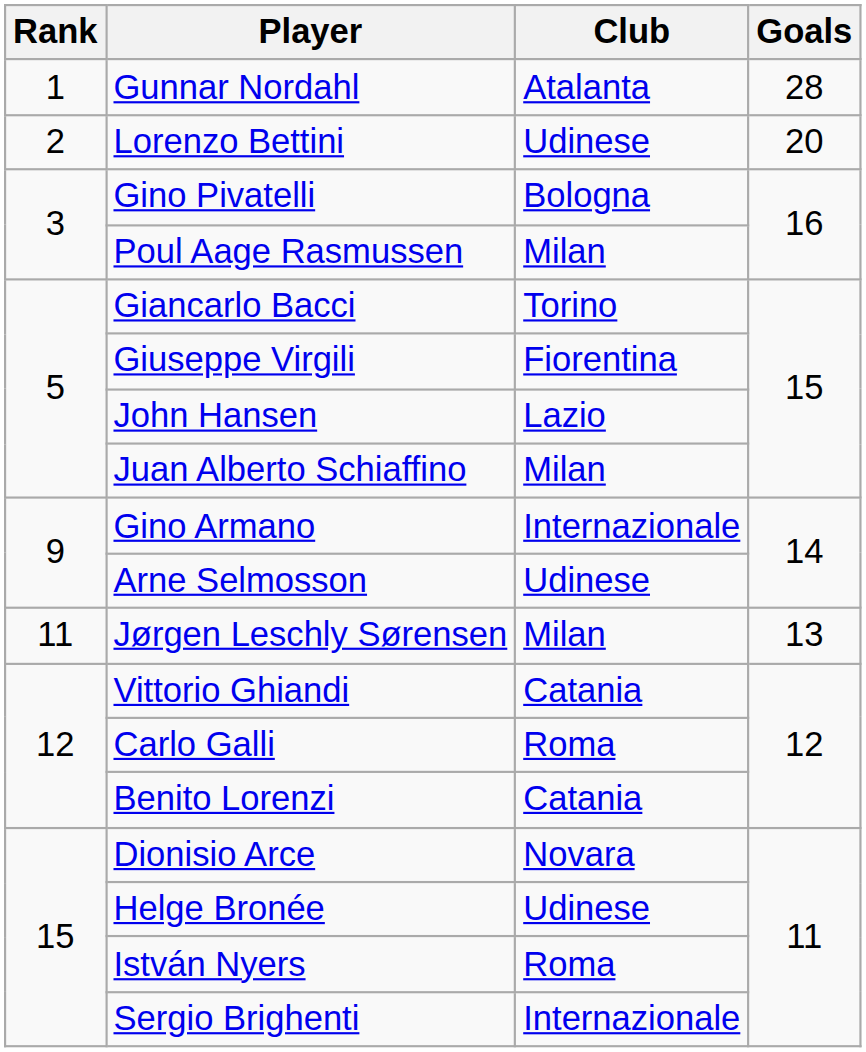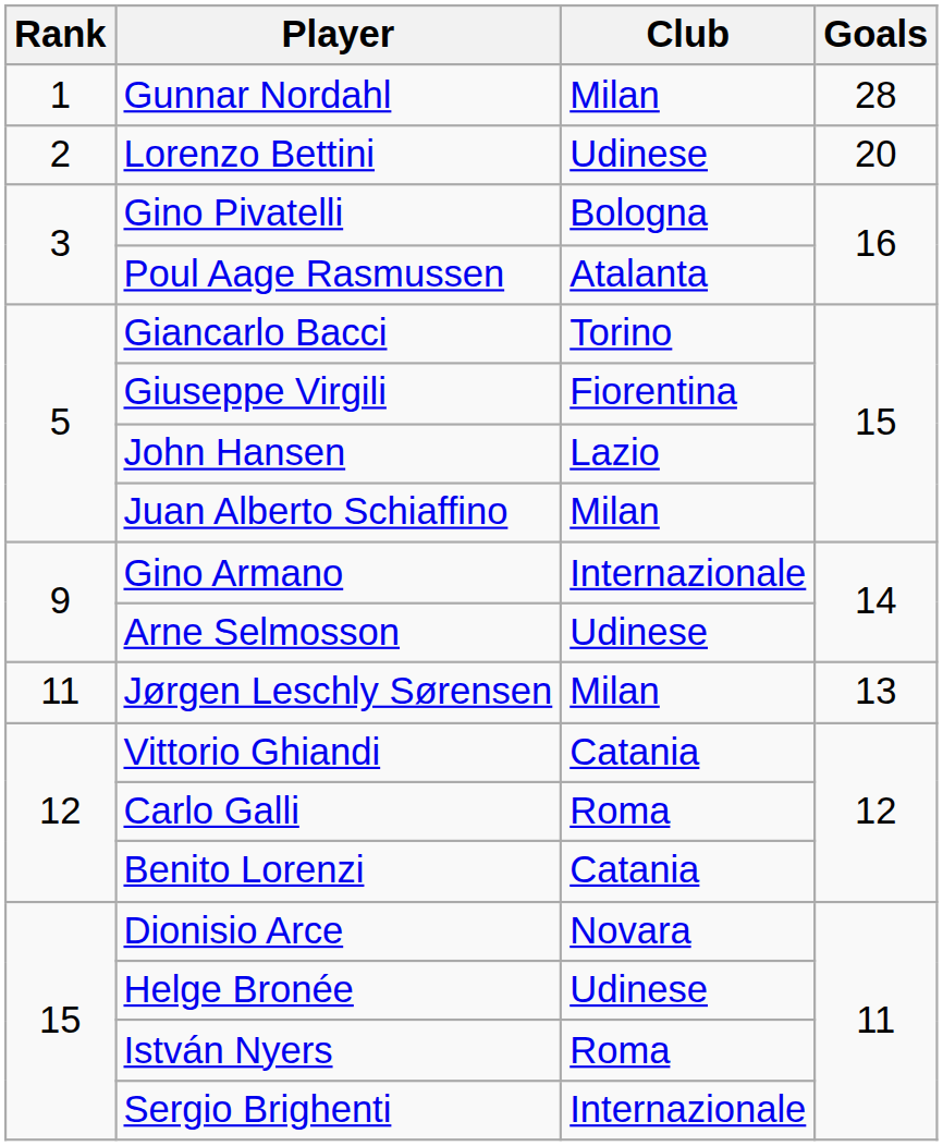Gunnar Nordahl | Club: Atalanta -> Milan
Poul Aage Rasmussen | Club: Milan -> Atalanta
